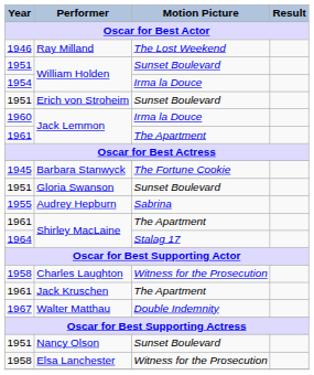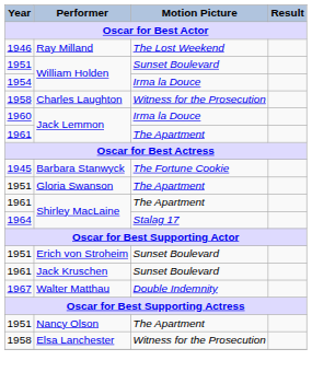rows swapped: Charles Laughton <-> Erich von Stroheim
Gloria Swanson | Motion Picture: Sunset Boulevard -> The Apartment
- row: 1955 | Audrey Hepburn | Sabrina
Jack Kruschen | Motion Picture: The Apartment -> Sunset Boulevard
Nancy Olson | Motion Picture: Sunset Boulevard -> The Apartment
